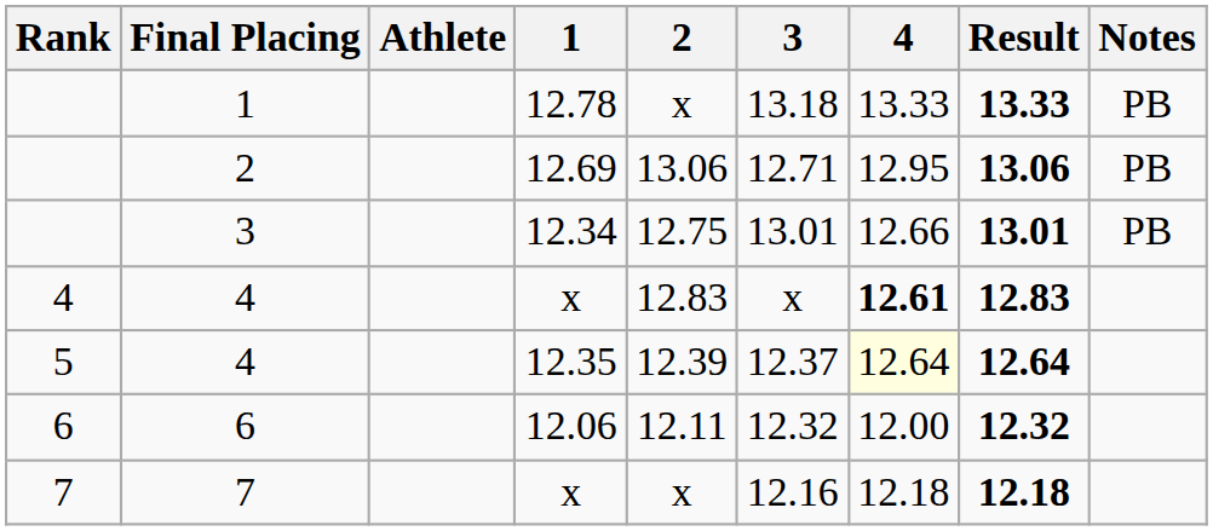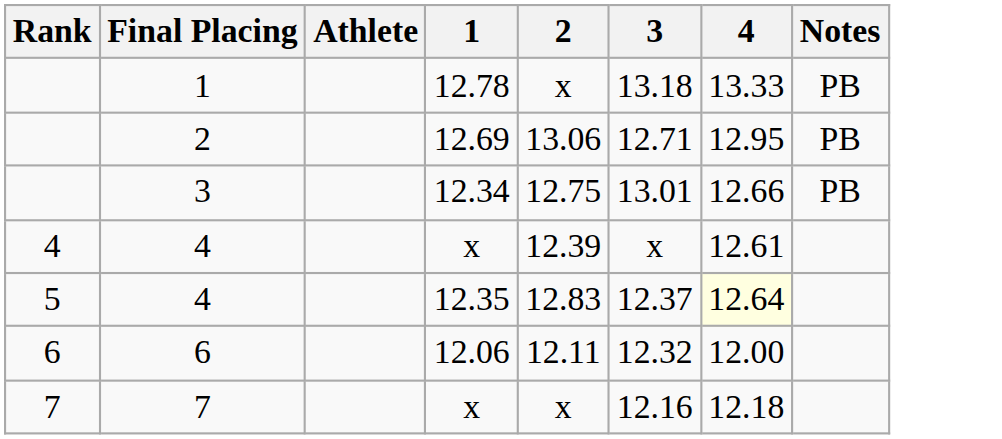- column: Result | 13.33 | 13.06 | 13.01 | 12.83 | 12.64 | 12.32 | 12.18
4 / x | 2: 12.83 -> 12.39
4 / x | 4: bold -> normal
4 / 12.35 | 2: 12.39 -> 12.83
